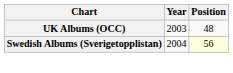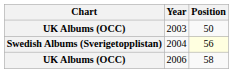2003 | Position: 48 -> 50
+ row: UK Albums (OCC) | 2006 | 58
